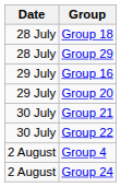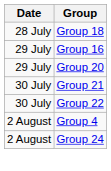- row: 28 July | Group 29
